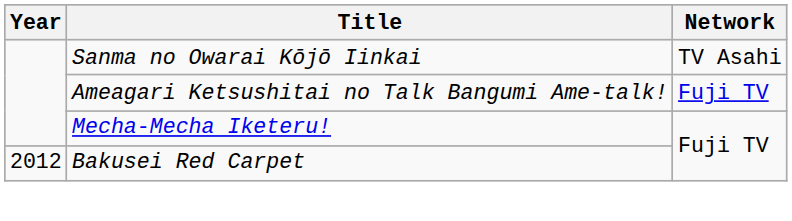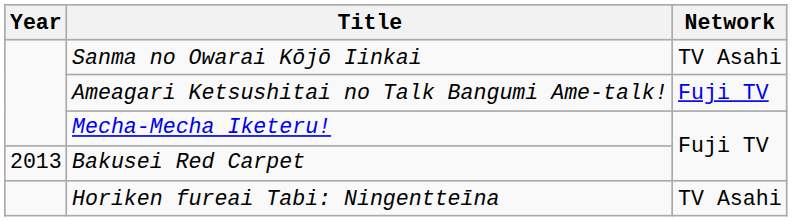Bakusei Red Carpet | Year: 2012 -> 2013
+ row: Horiken fureai Tabi: Ningentteīna | TV Asahi
